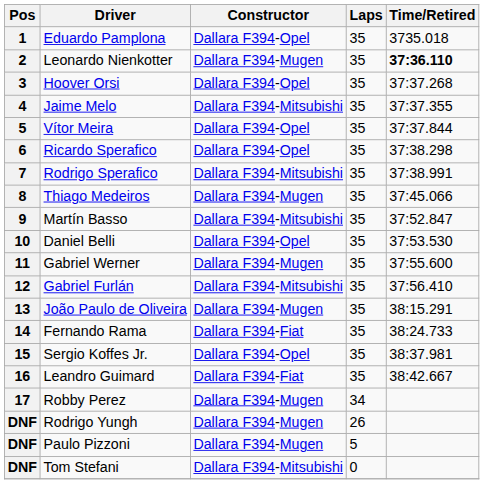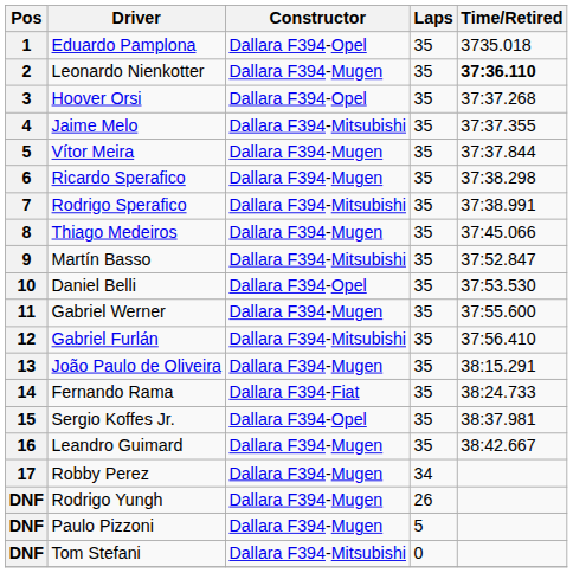Vítor Meira | Constructor: Dallara F394-Opel -> Dallara F394-Mugen
Ricardo Sperafico | Constructor: Dallara F394-Opel -> Dallara F394-Mugen
Leandro Guimard | Constructor: Dallara F394-Fiat -> Dallara F394-Mugen
